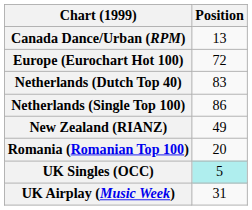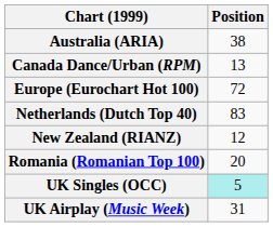+ row: Australia (ARIA) | 38
- row: Netherlands (Single Top 100) | 86
New Zealand (RIANZ) | Position: 49 -> 12
